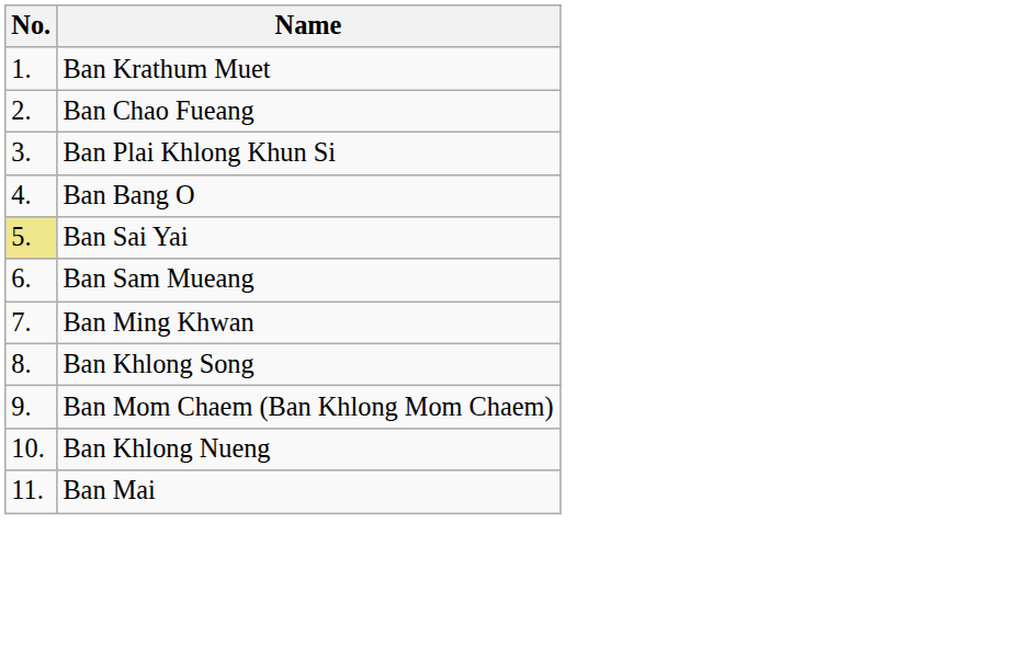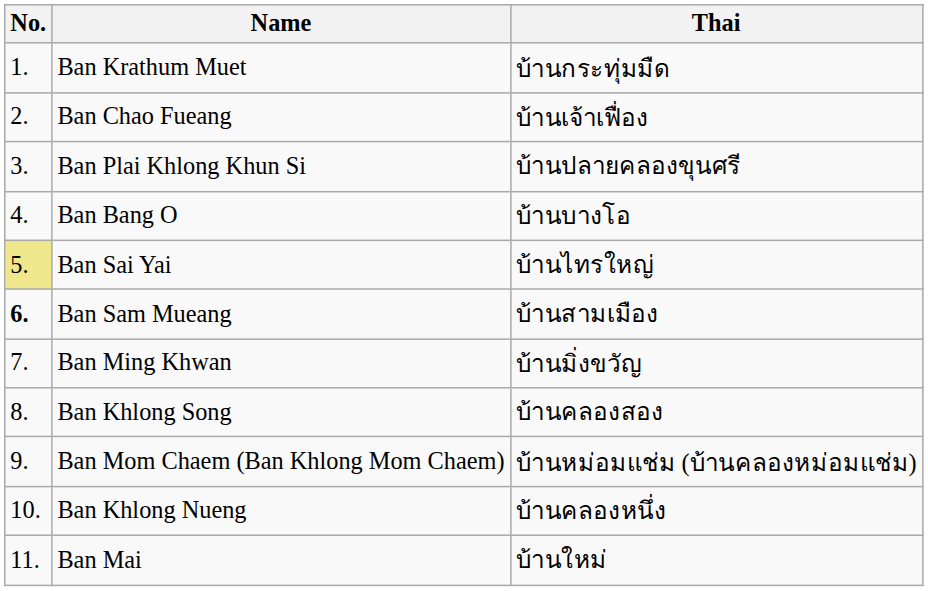+ column: Thai | บ้านกระทุ่มมืด | บ้านเจ้าเฟื่อง | บ้านปลายคลองขุนศรี | บ้านบางโอ | บ้านไทรใหญ่ | บ้านสามเมือง | บ้านมิ่งขวัญ | บ้านคลองสอง | บ้านหม่อมแช่ม (บ้านคลองหม่อมแช่ม) | บ้านคลองหนึ่ง | บ้านใหม่
Ban Sam Mueang | No.: normal -> bold
